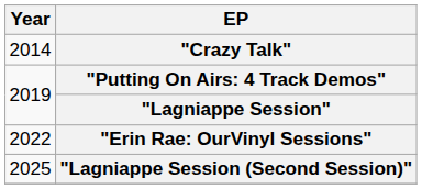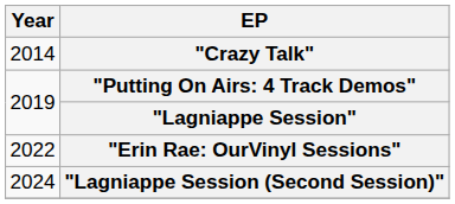"Lagniappe Session (Second Session)" | Year: 2025 -> 2024
